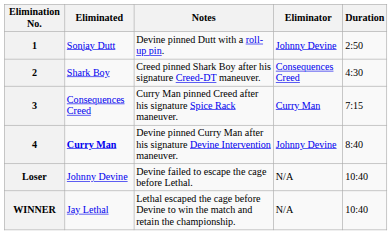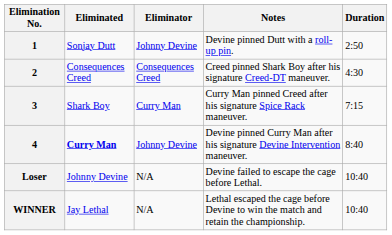columns swapped: Eliminator <-> Notes
2 | Eliminated: Shark Boy -> Consequences Creed
3 | Eliminated: Consequences Creed -> Shark Boy
